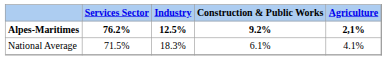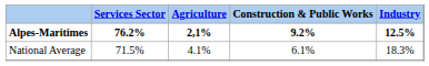columns swapped: Industry <-> Agriculture
